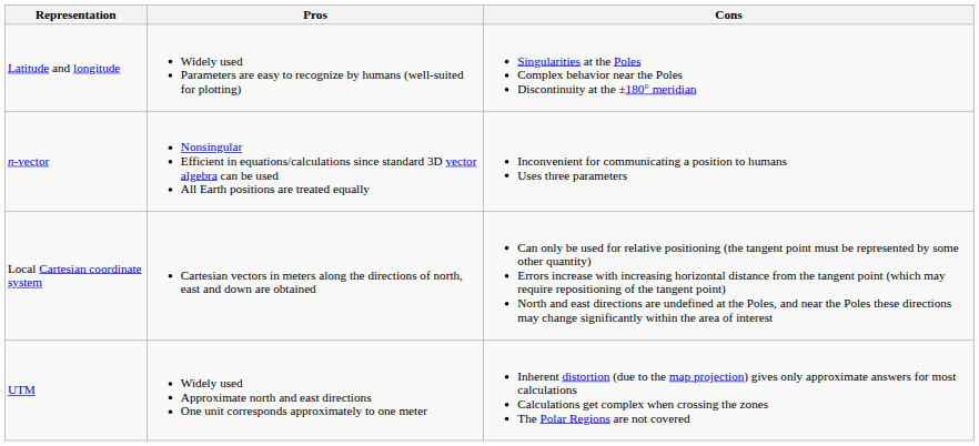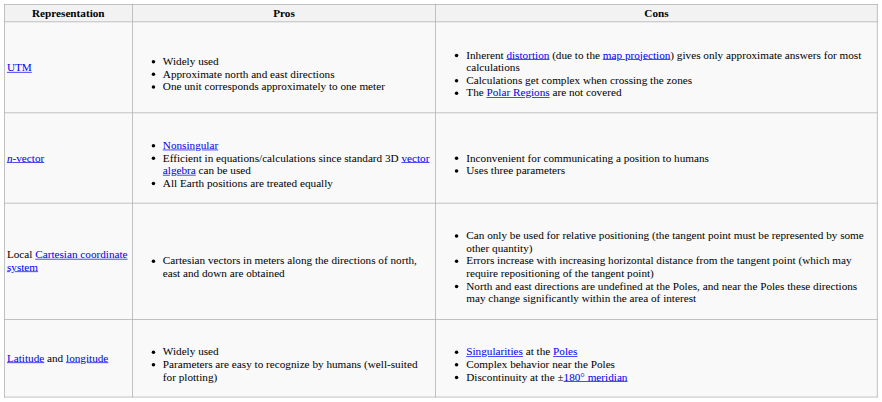rows swapped: Latitude and longitude <-> UTM
